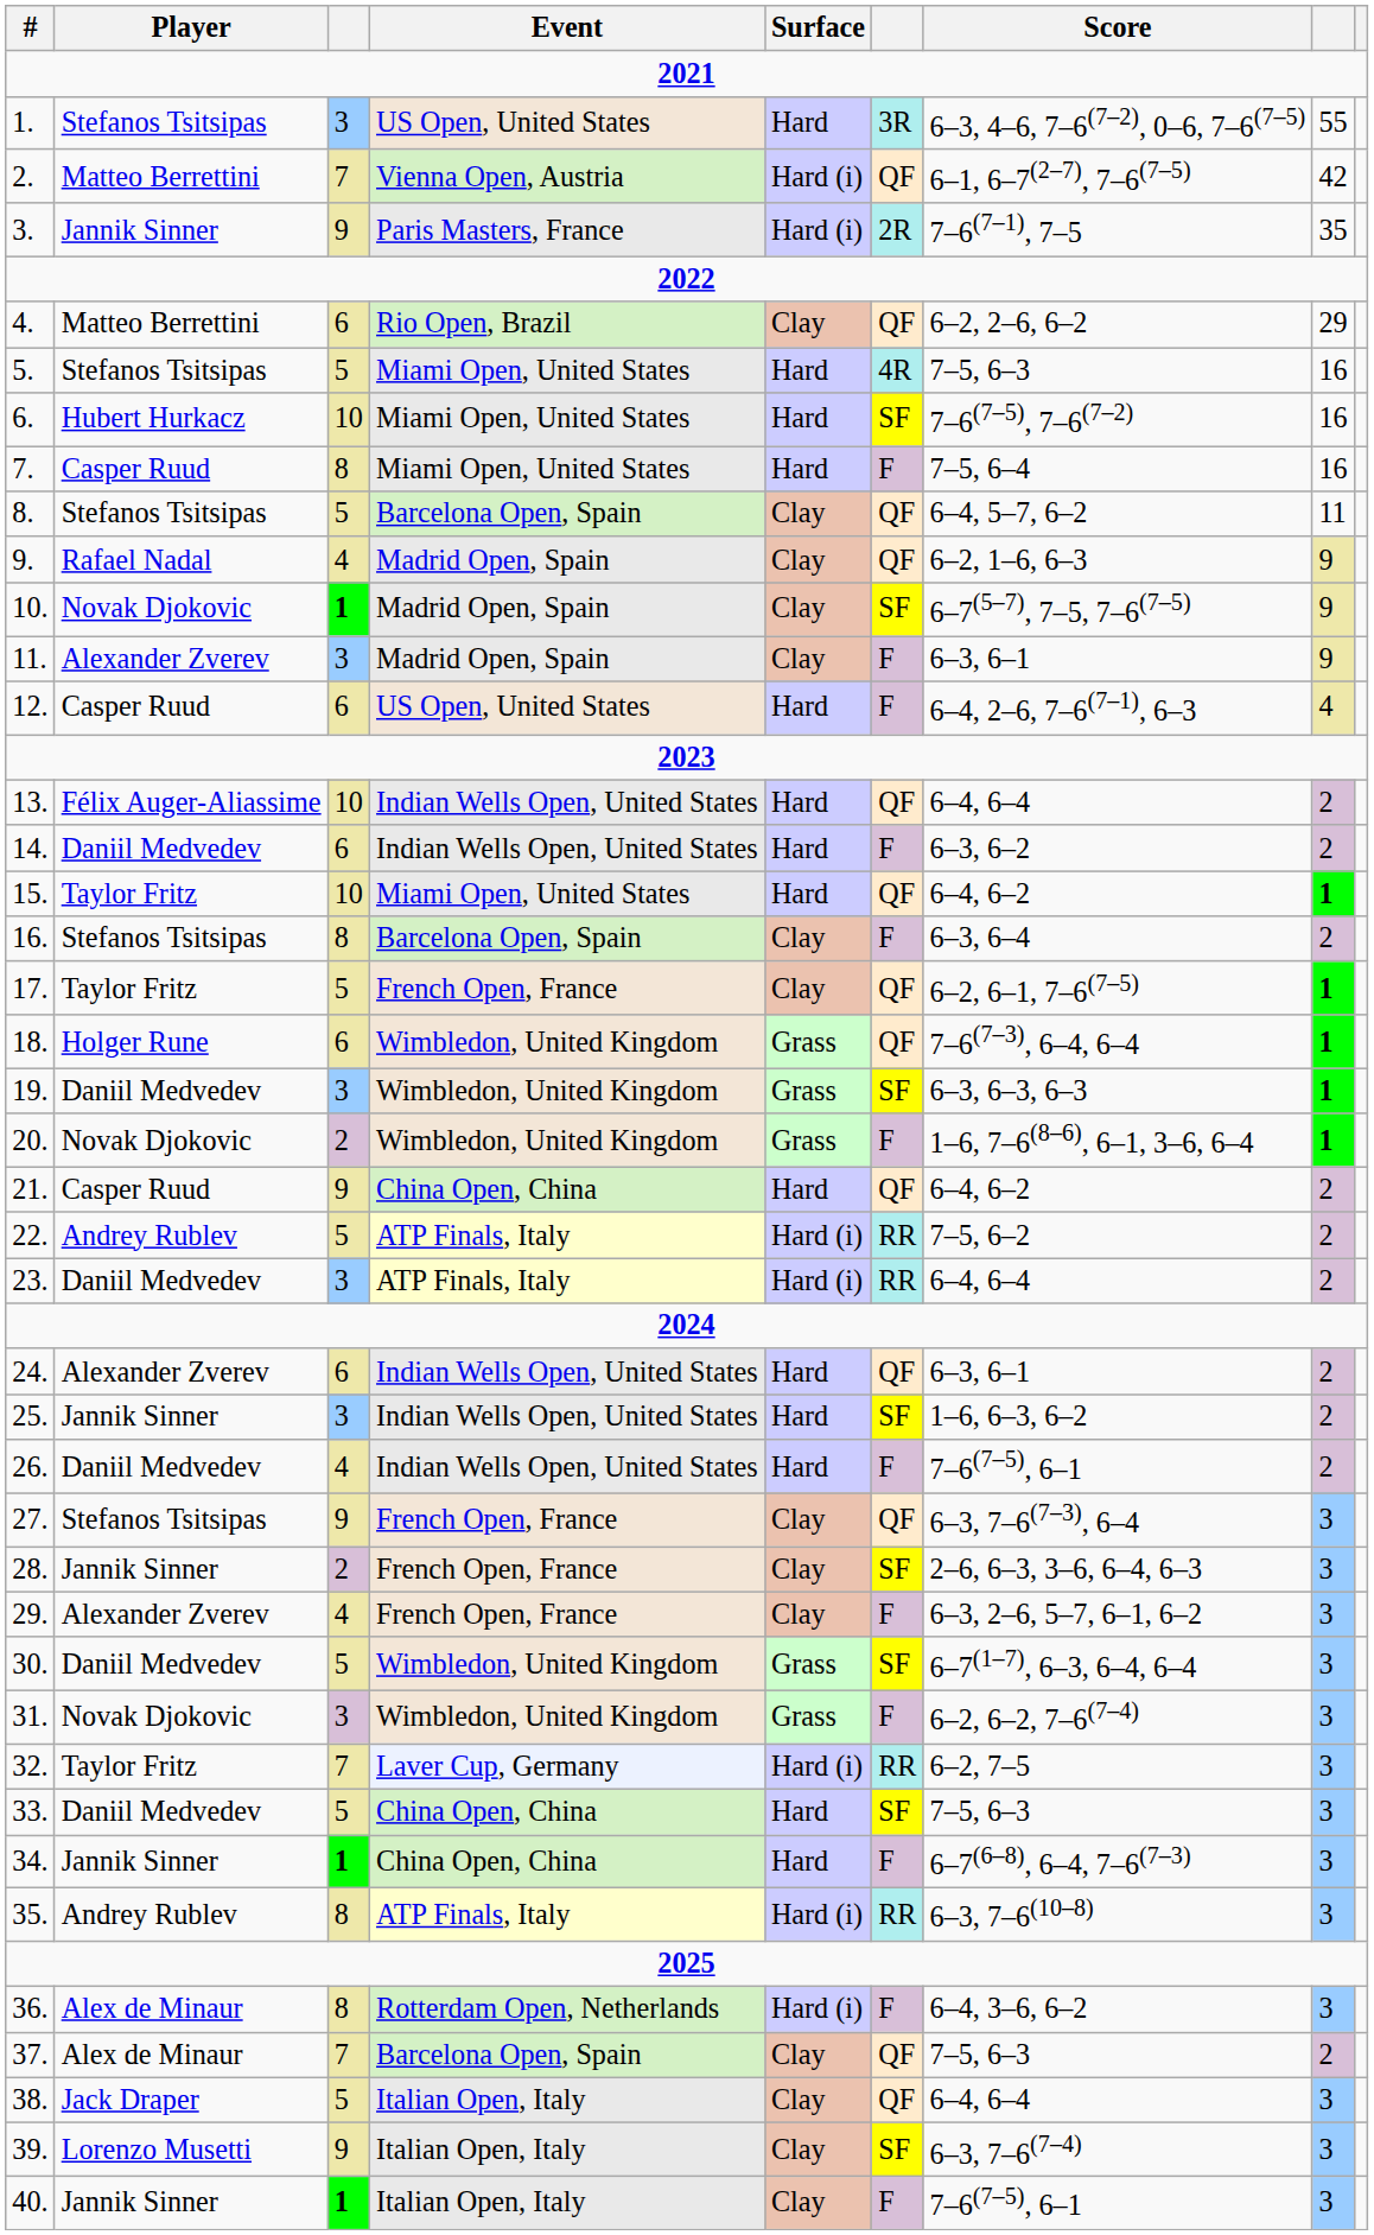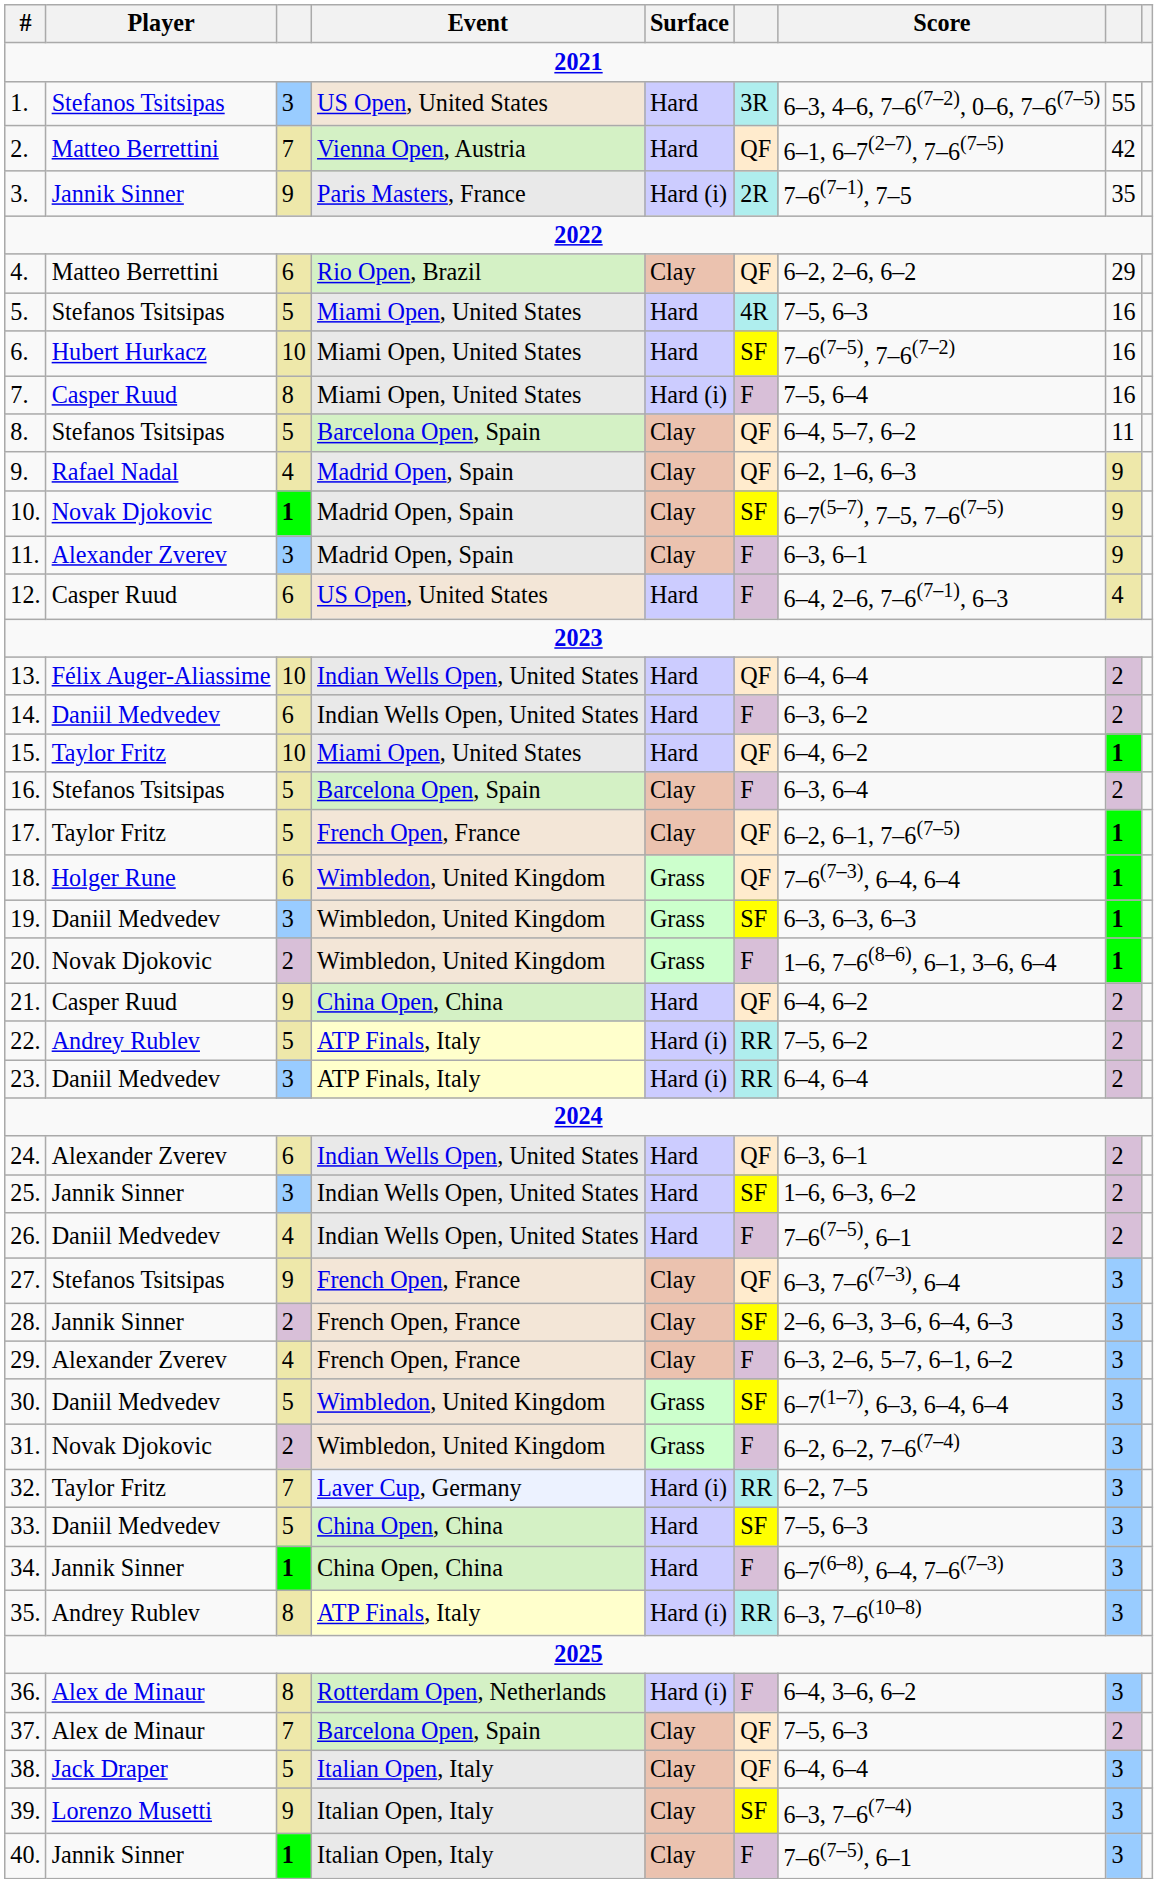2. | Surface: Hard (i) -> Hard
7. | Surface: Hard -> Hard (i)
16. | column 3: 8 -> 5
31. | column 3: 3 -> 2
